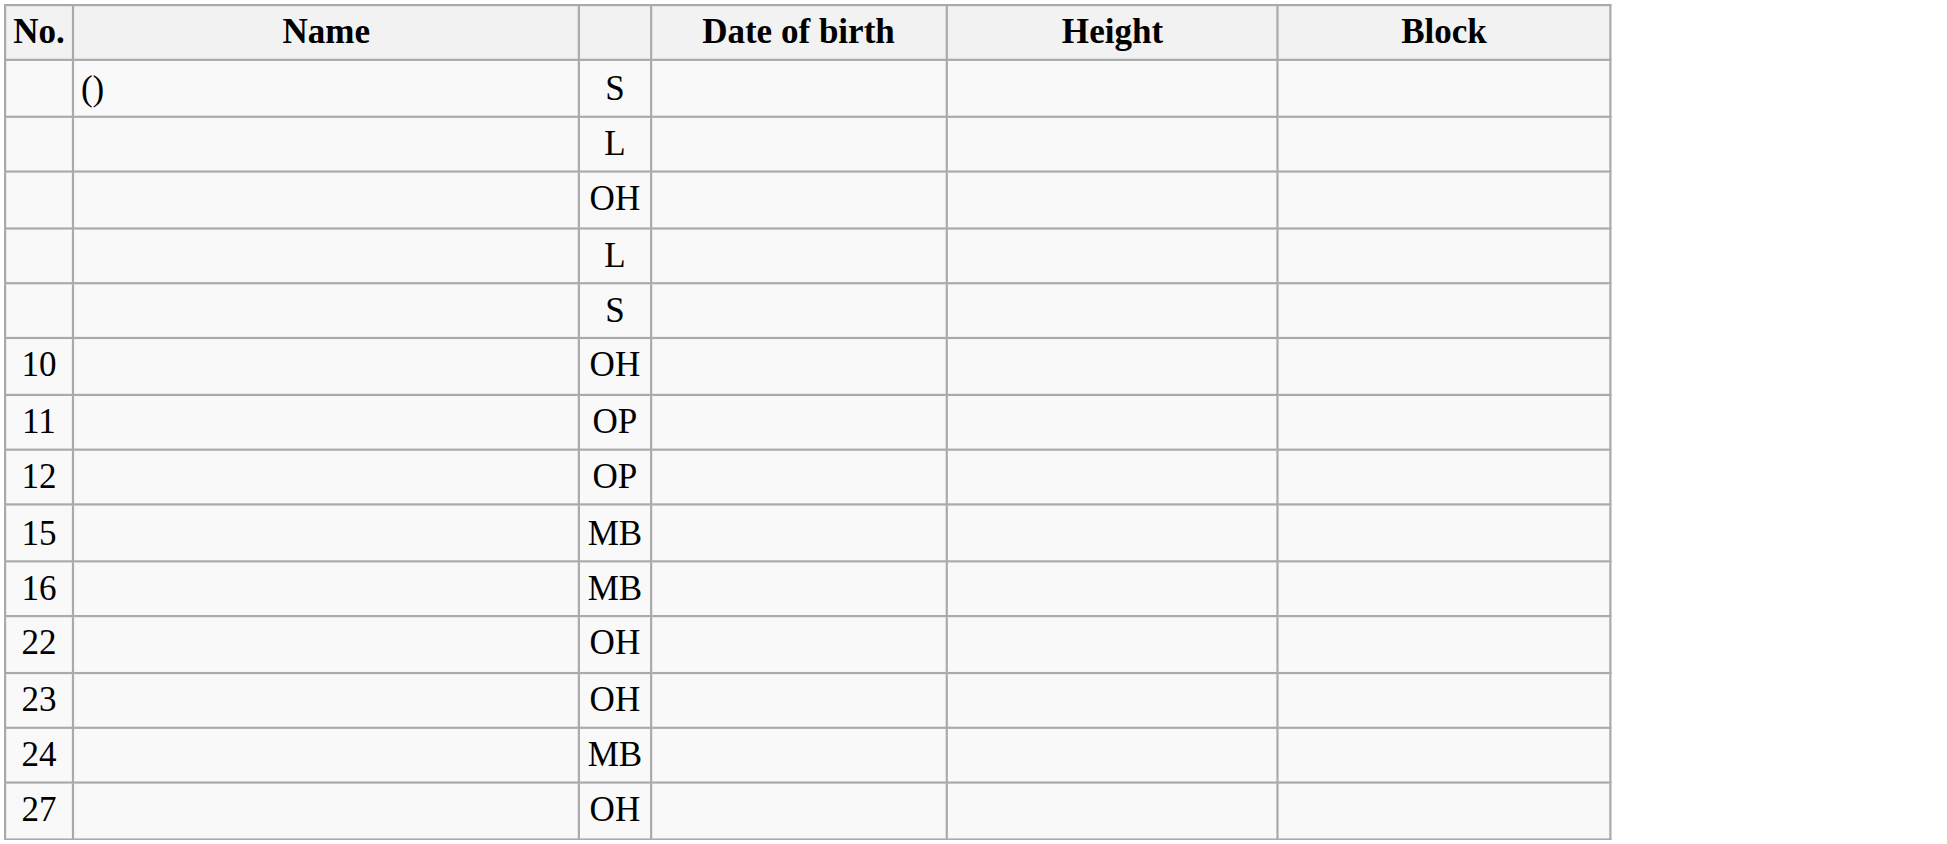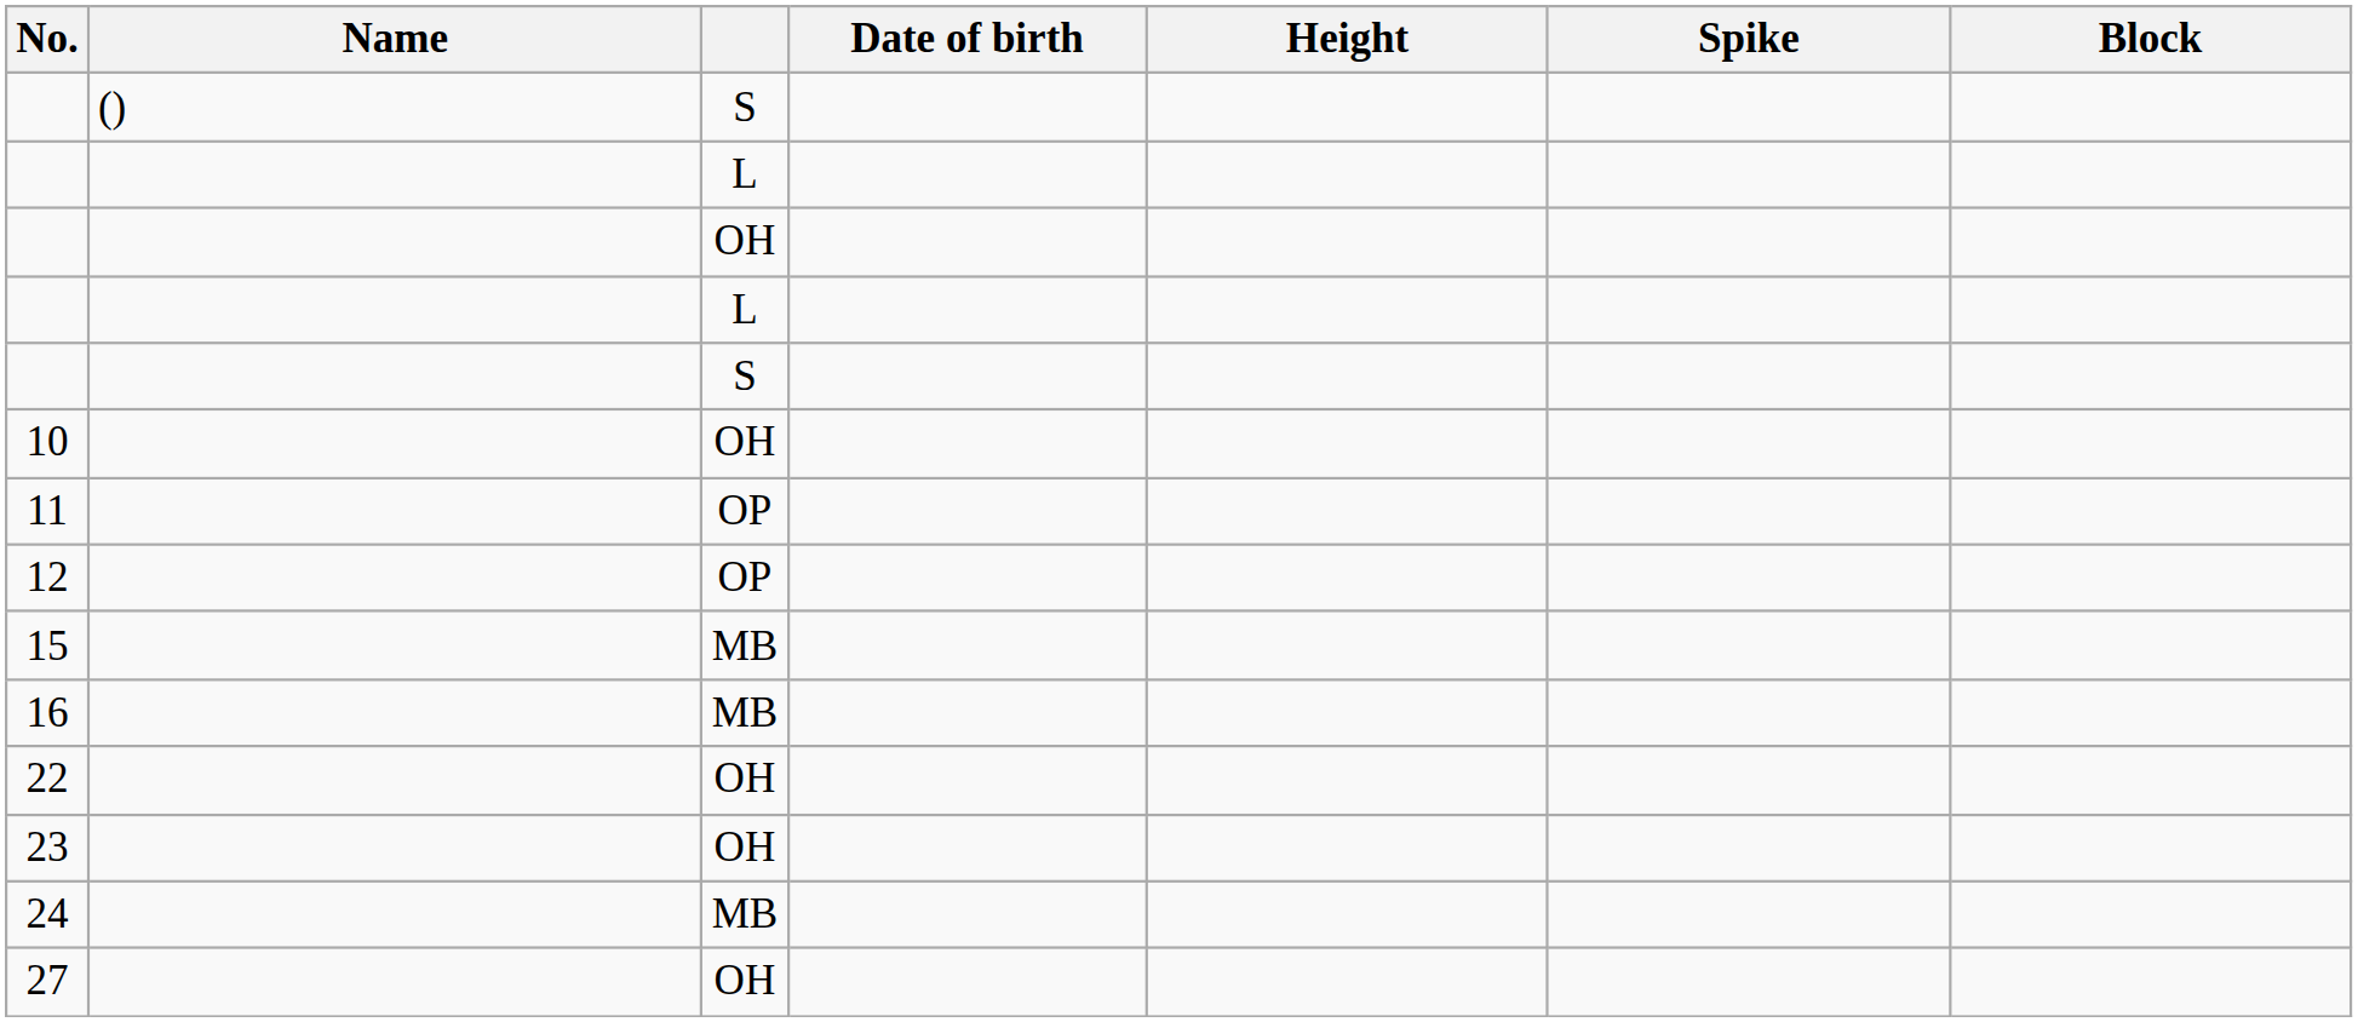+ column: Spike
